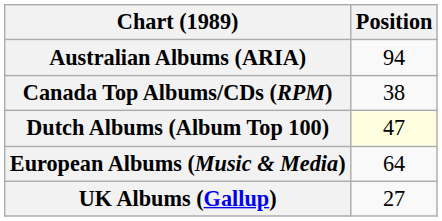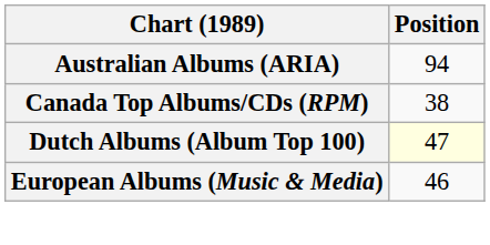European Albums (Music & Media) | Position: 64 -> 46
- row: UK Albums (Gallup) | 27
